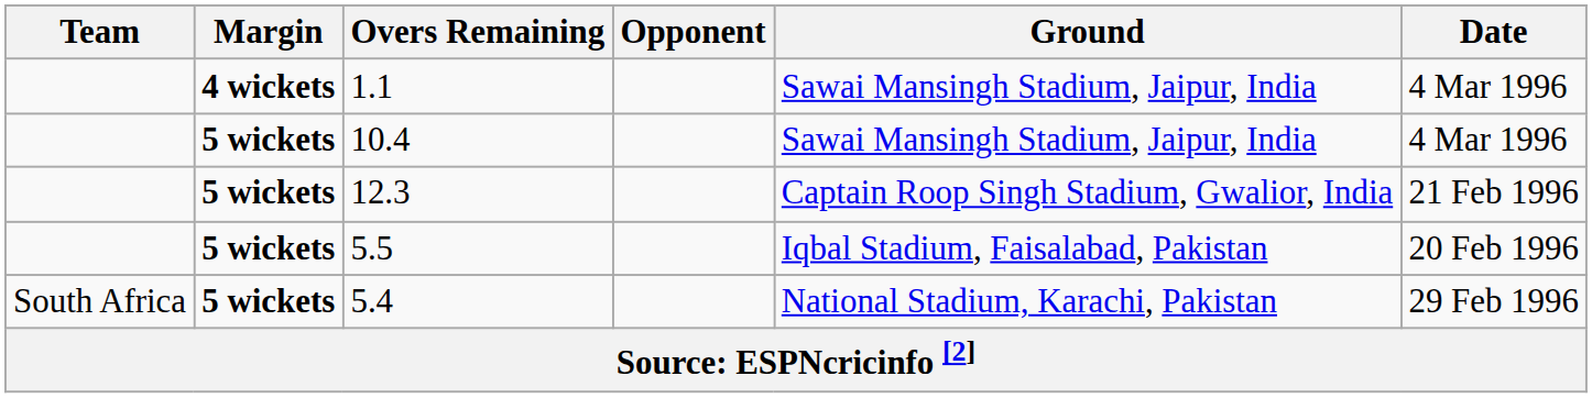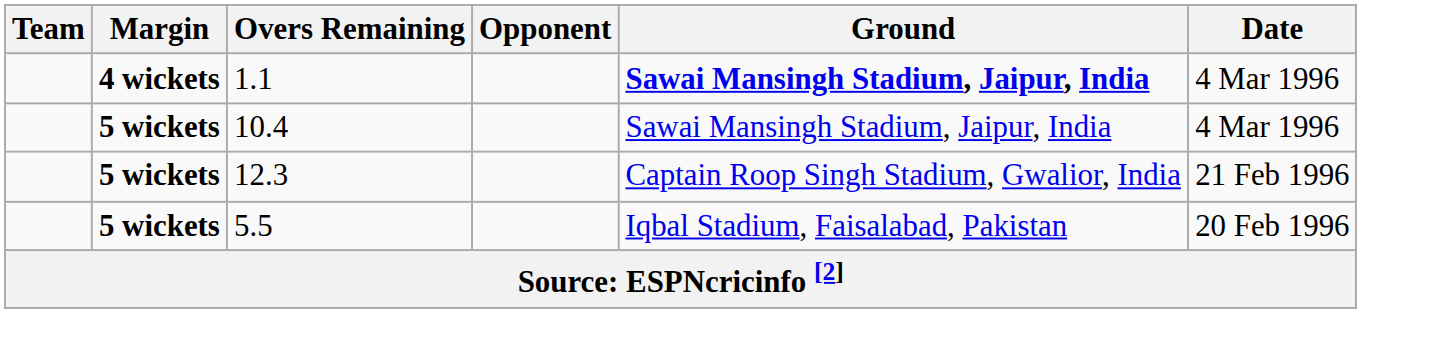1.1 | Ground: normal -> bold
- row: South Africa | 5 wickets | 5.4 | National Stadium, Karachi, Pakistan | 29 Feb 1996
